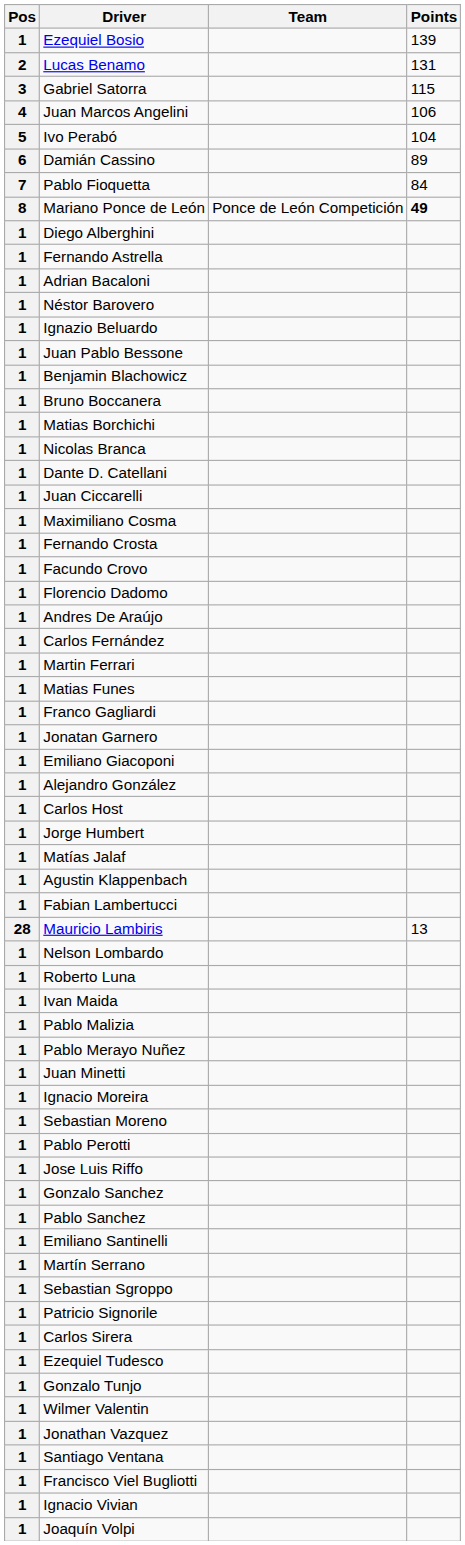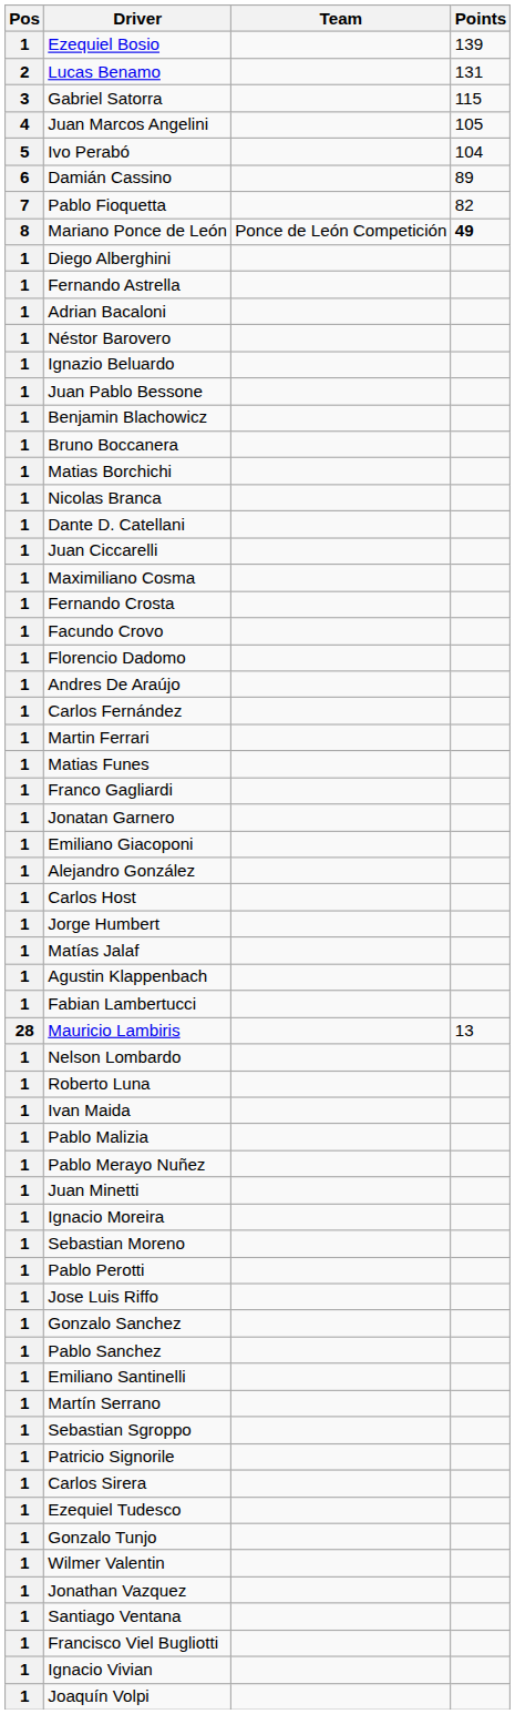Juan Marcos Angelini | Points: 106 -> 105
Pablo Fioquetta | Points: 84 -> 82
